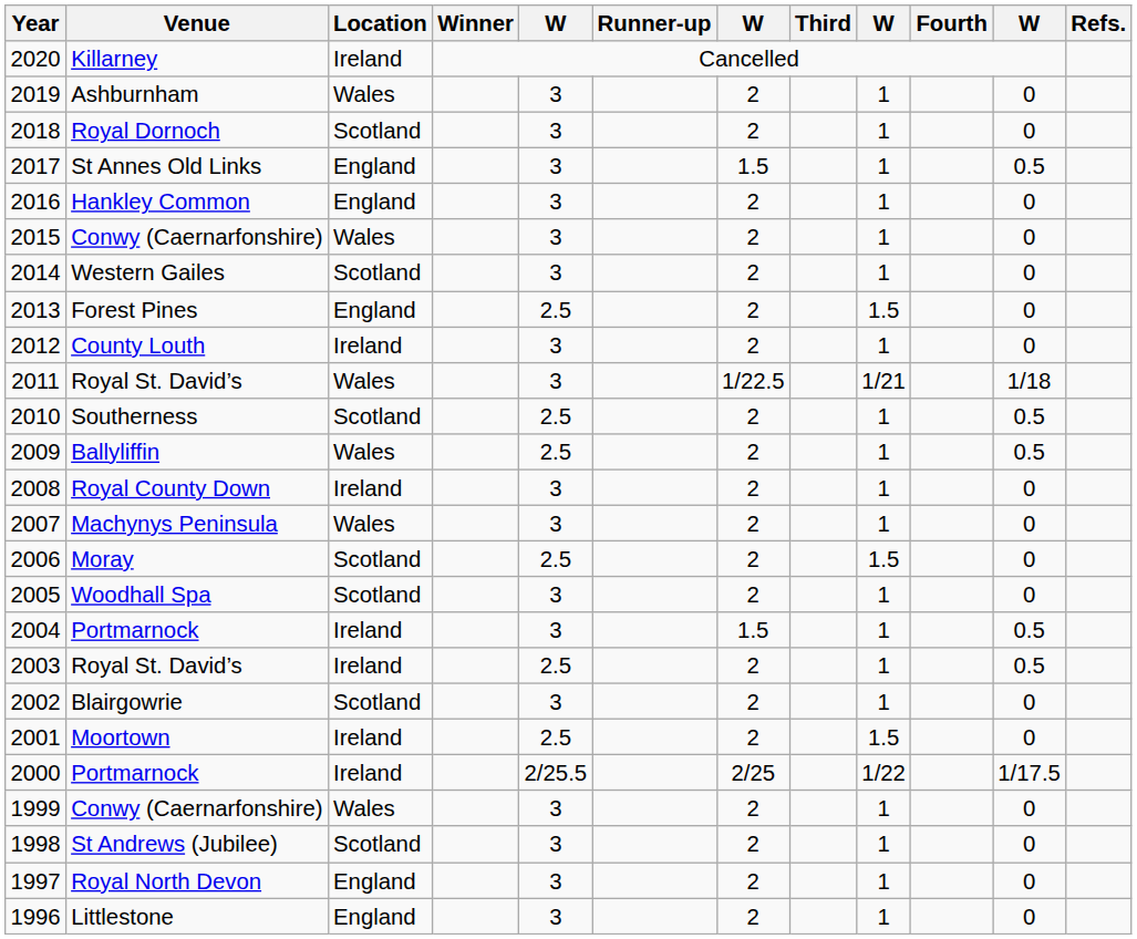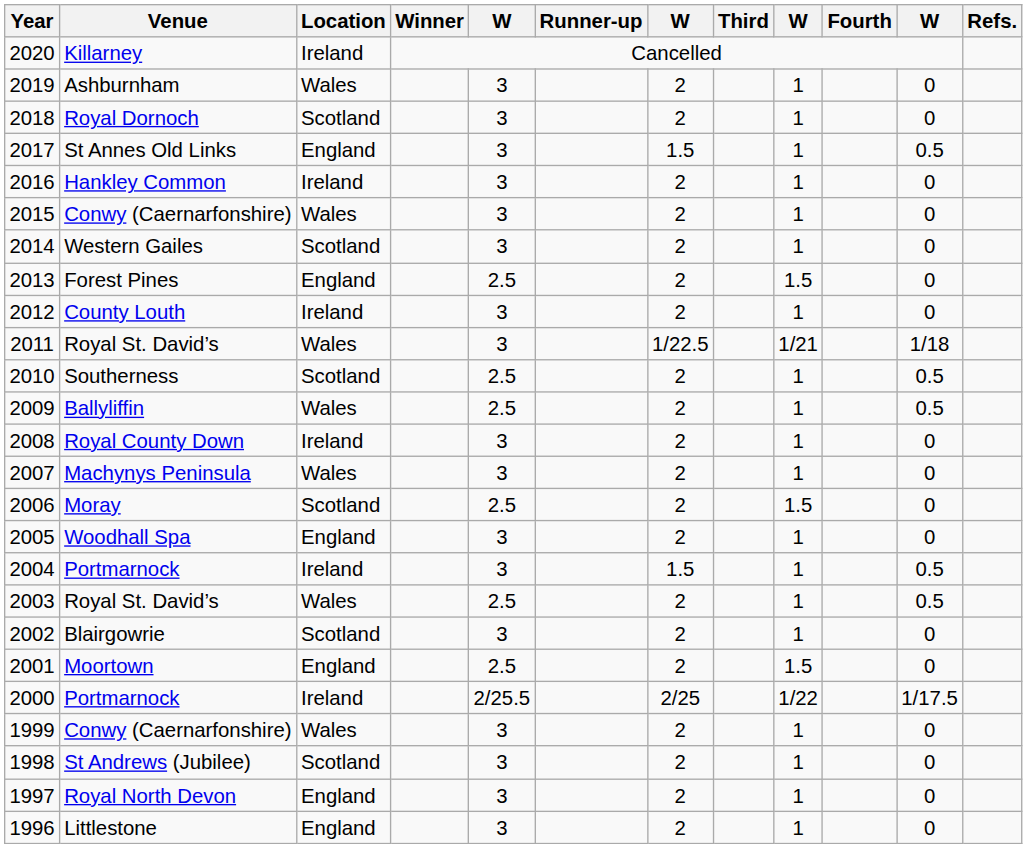2016 | Location: England -> Ireland
2005 | Location: Scotland -> England
2003 | Location: Ireland -> Wales
2001 | Location: Ireland -> England
